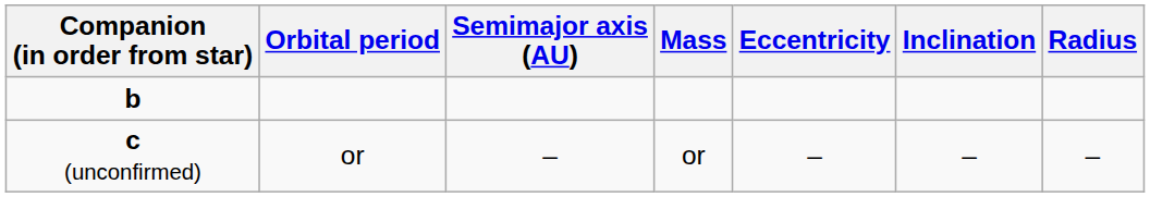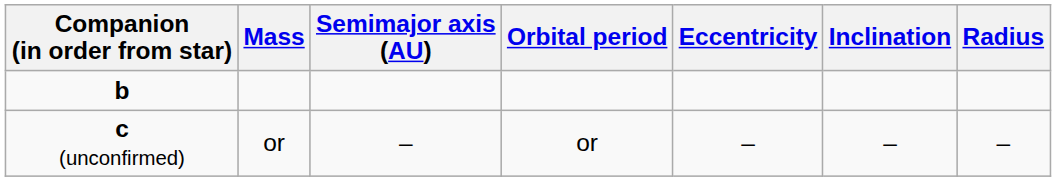columns swapped: Mass <-> Orbital period
